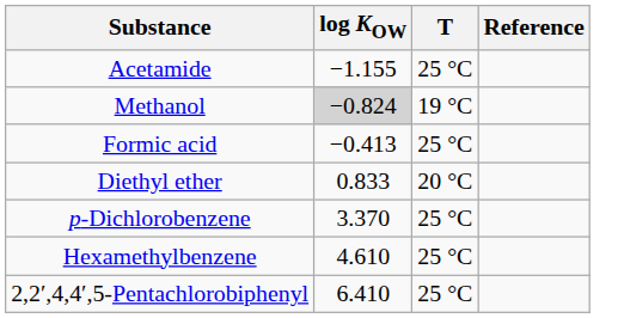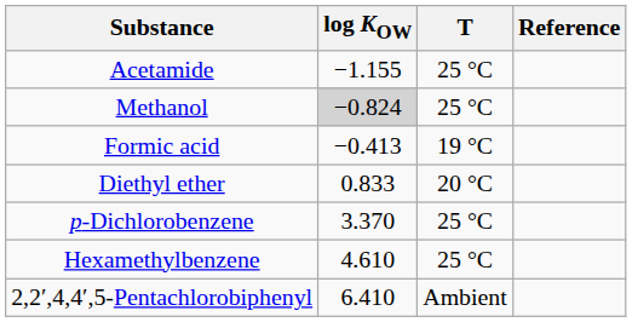Methanol | T: 19 °C -> 25 °C
Formic acid | T: 25 °C -> 19 °C
2,2′,4,4′,5-Pentachlorobiphenyl | T: 25 °C -> Ambient
